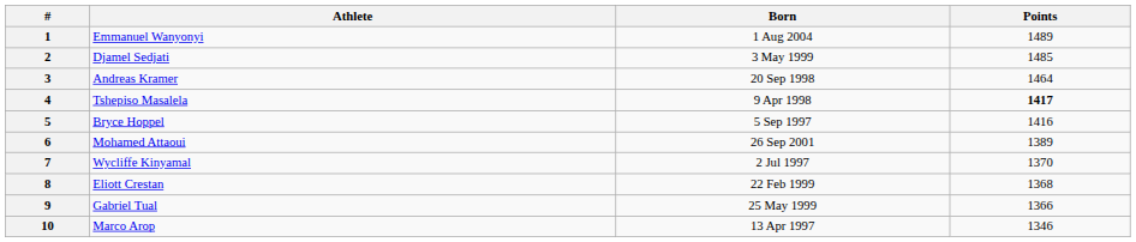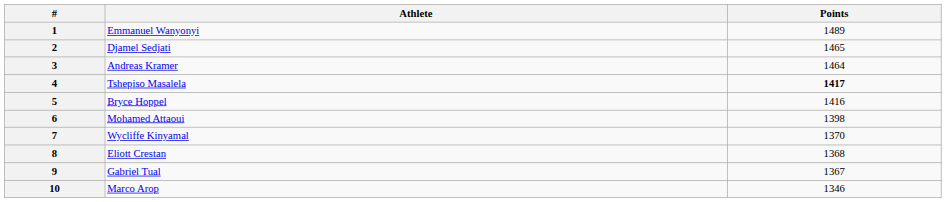- column: Born | 1 Aug 2004 | 3 May 1999 | 20 Sep 1998 | 9 Apr 1998 | 5 Sep 1997 | 26 Sep 2001 | 2 Jul 1997 | 22 Feb 1999 | 25 May 1999 | 13 Apr 1997
2 | Points: 1485 -> 1465
6 | Points: 1389 -> 1398
9 | Points: 1366 -> 1367
